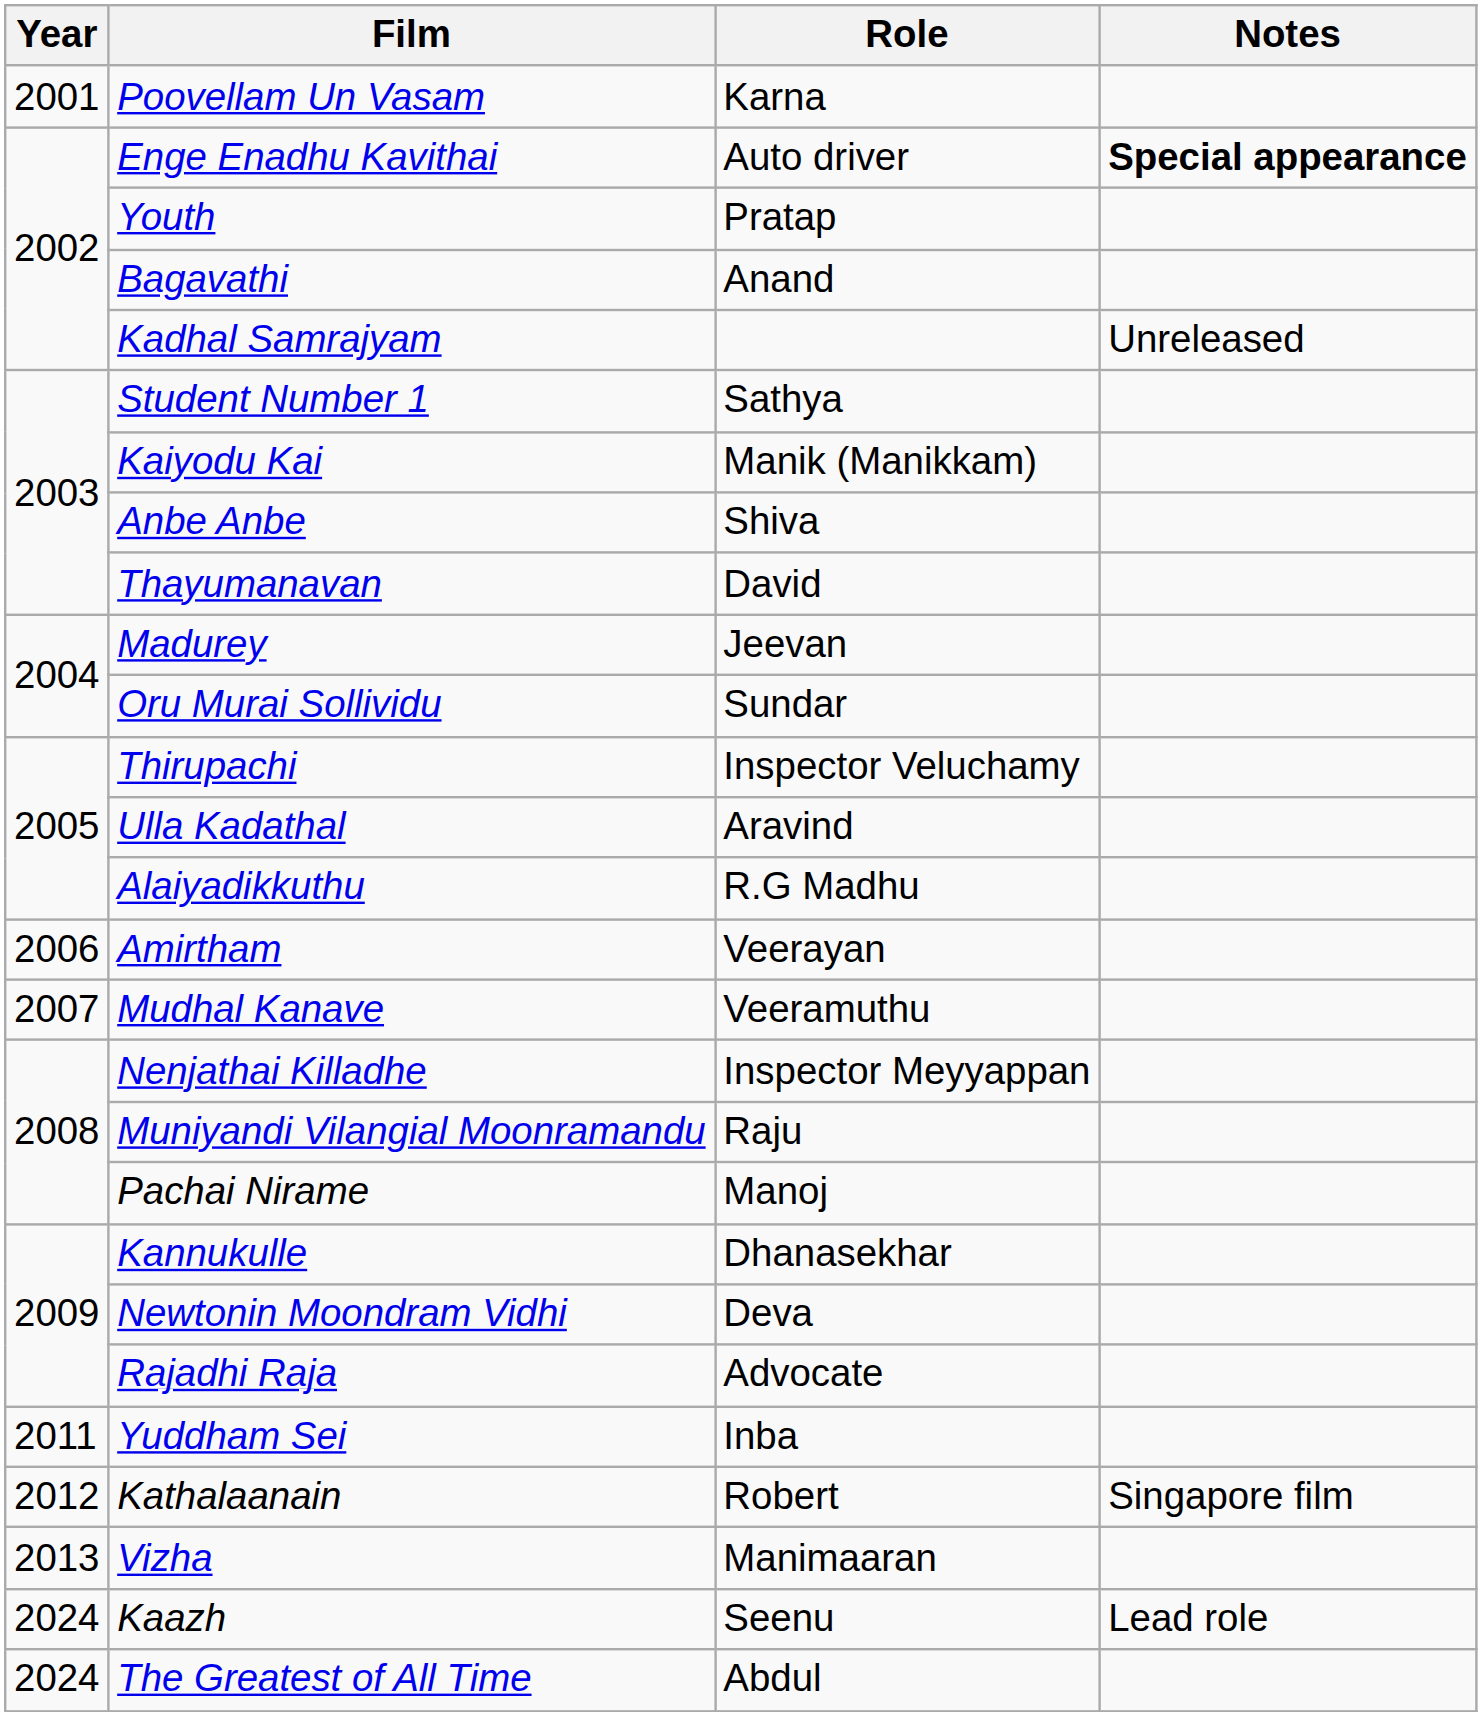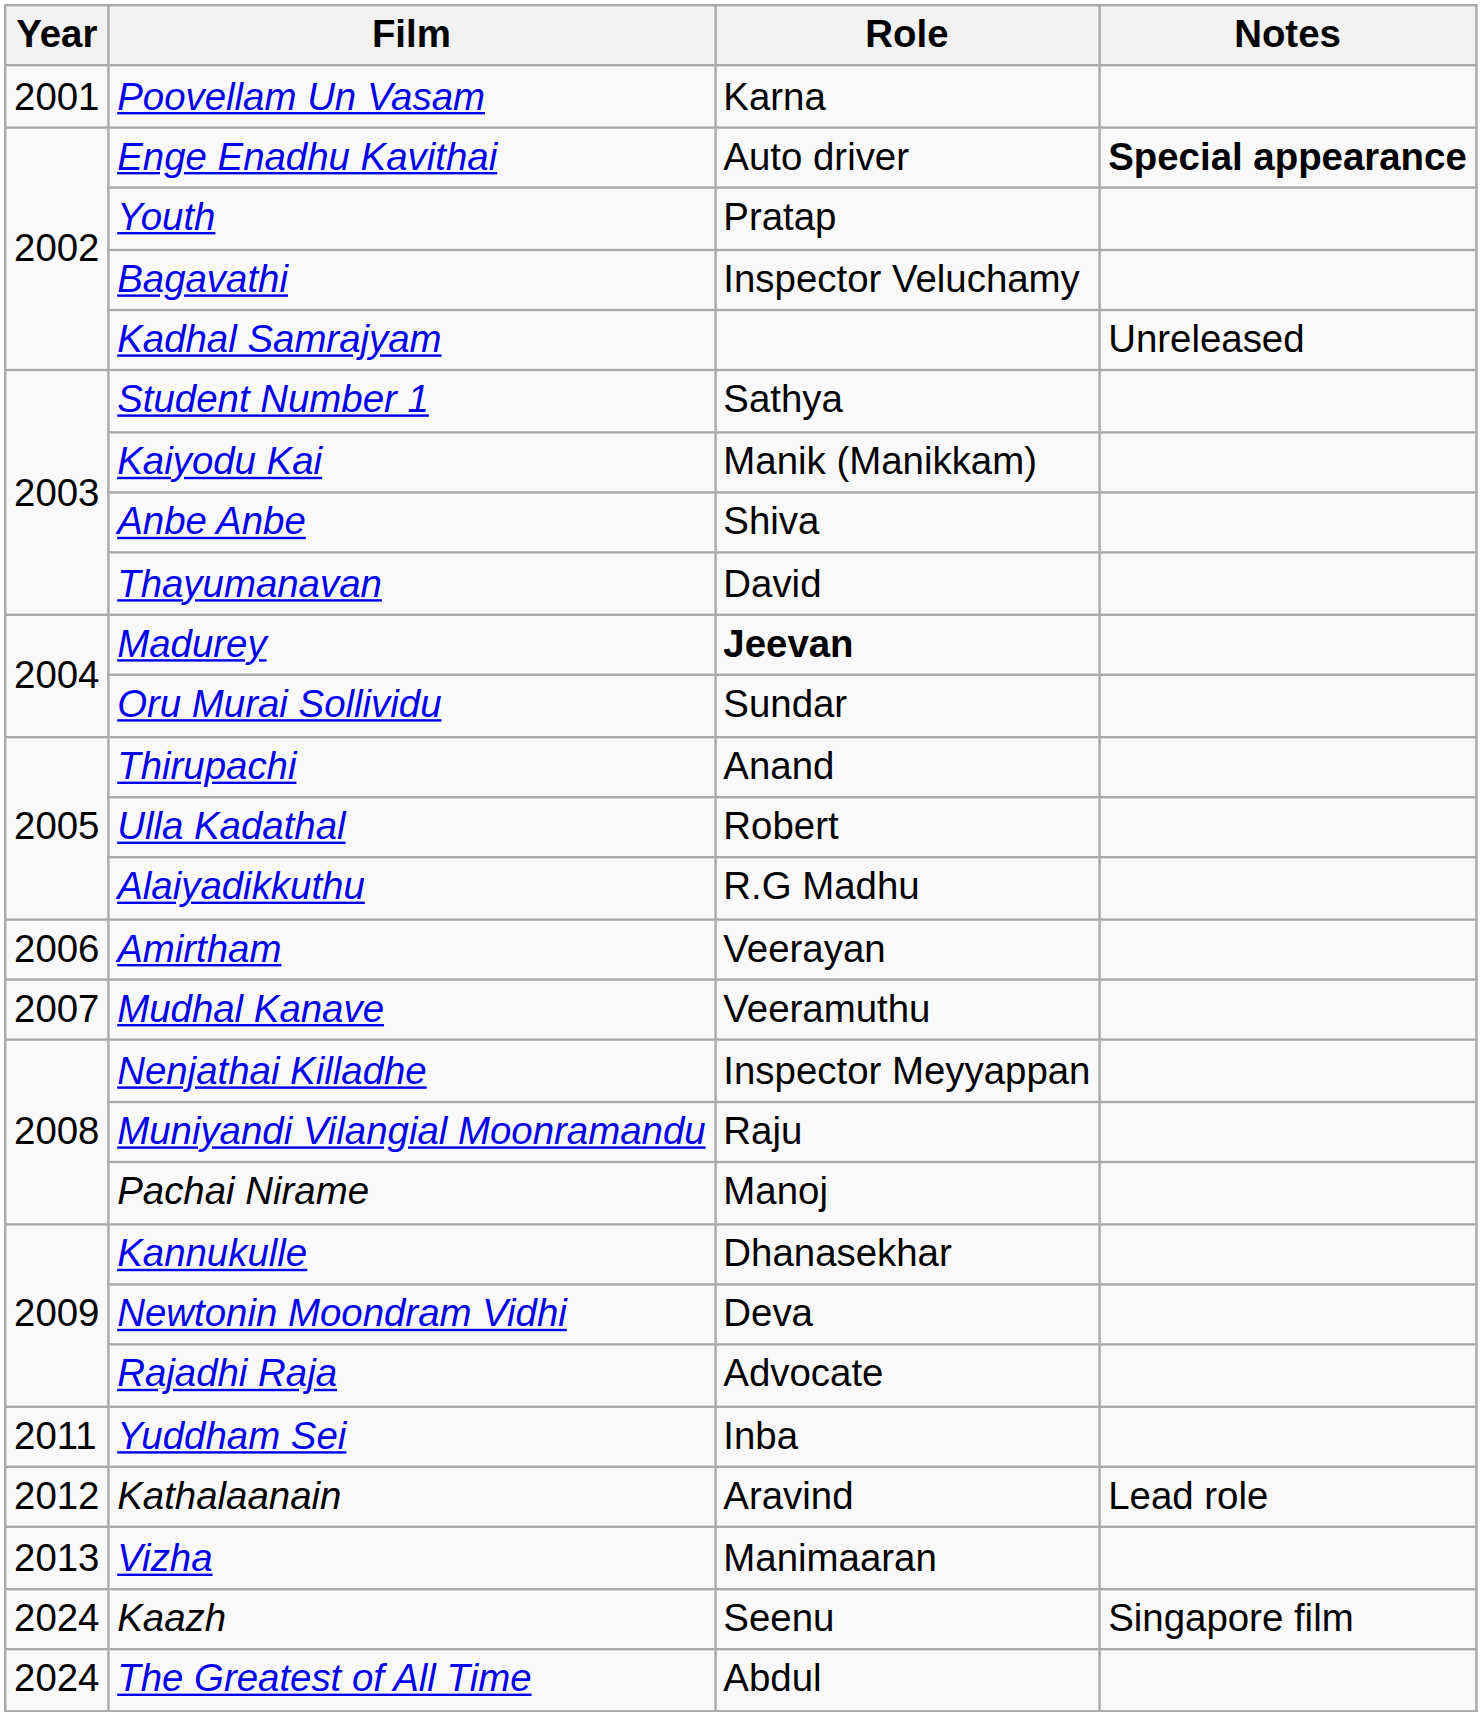Bagavathi | Role: Anand -> Inspector Veluchamy
Madurey | Role: normal -> bold
Thirupachi | Role: Inspector Veluchamy -> Anand
Ulla Kadathal | Role: Aravind -> Robert
Kathalaanain | Role: Robert -> Aravind
Kathalaanain | Notes: Singapore film -> Lead role
Kaazh | Notes: Lead role -> Singapore film
